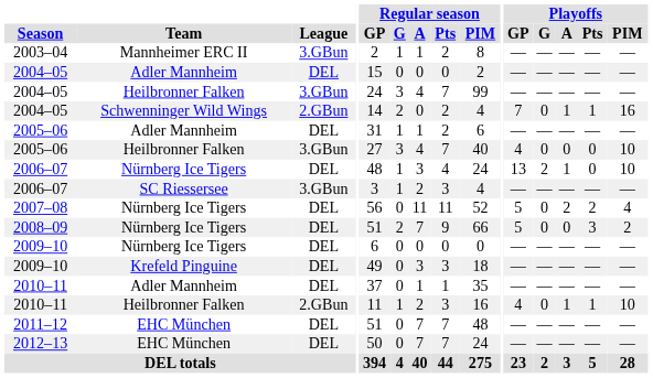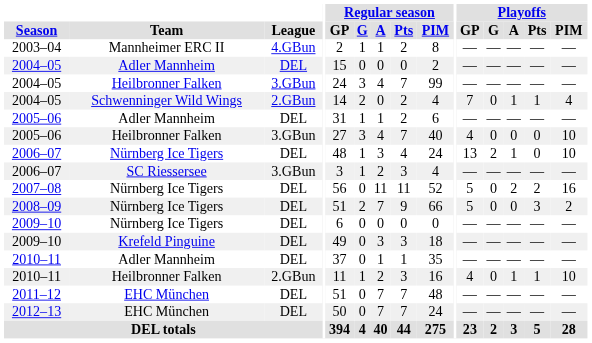2003–04 | League: 3.GBun -> 4.GBun
2004–05 / Schwenninger Wild Wings | Playoffs / PIM: 16 -> 4
2007–08 | Playoffs / PIM: 4 -> 16
